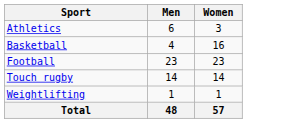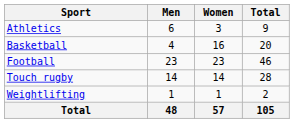+ column: Total | 9 | 20 | 46 | 28 | 2 | 105
